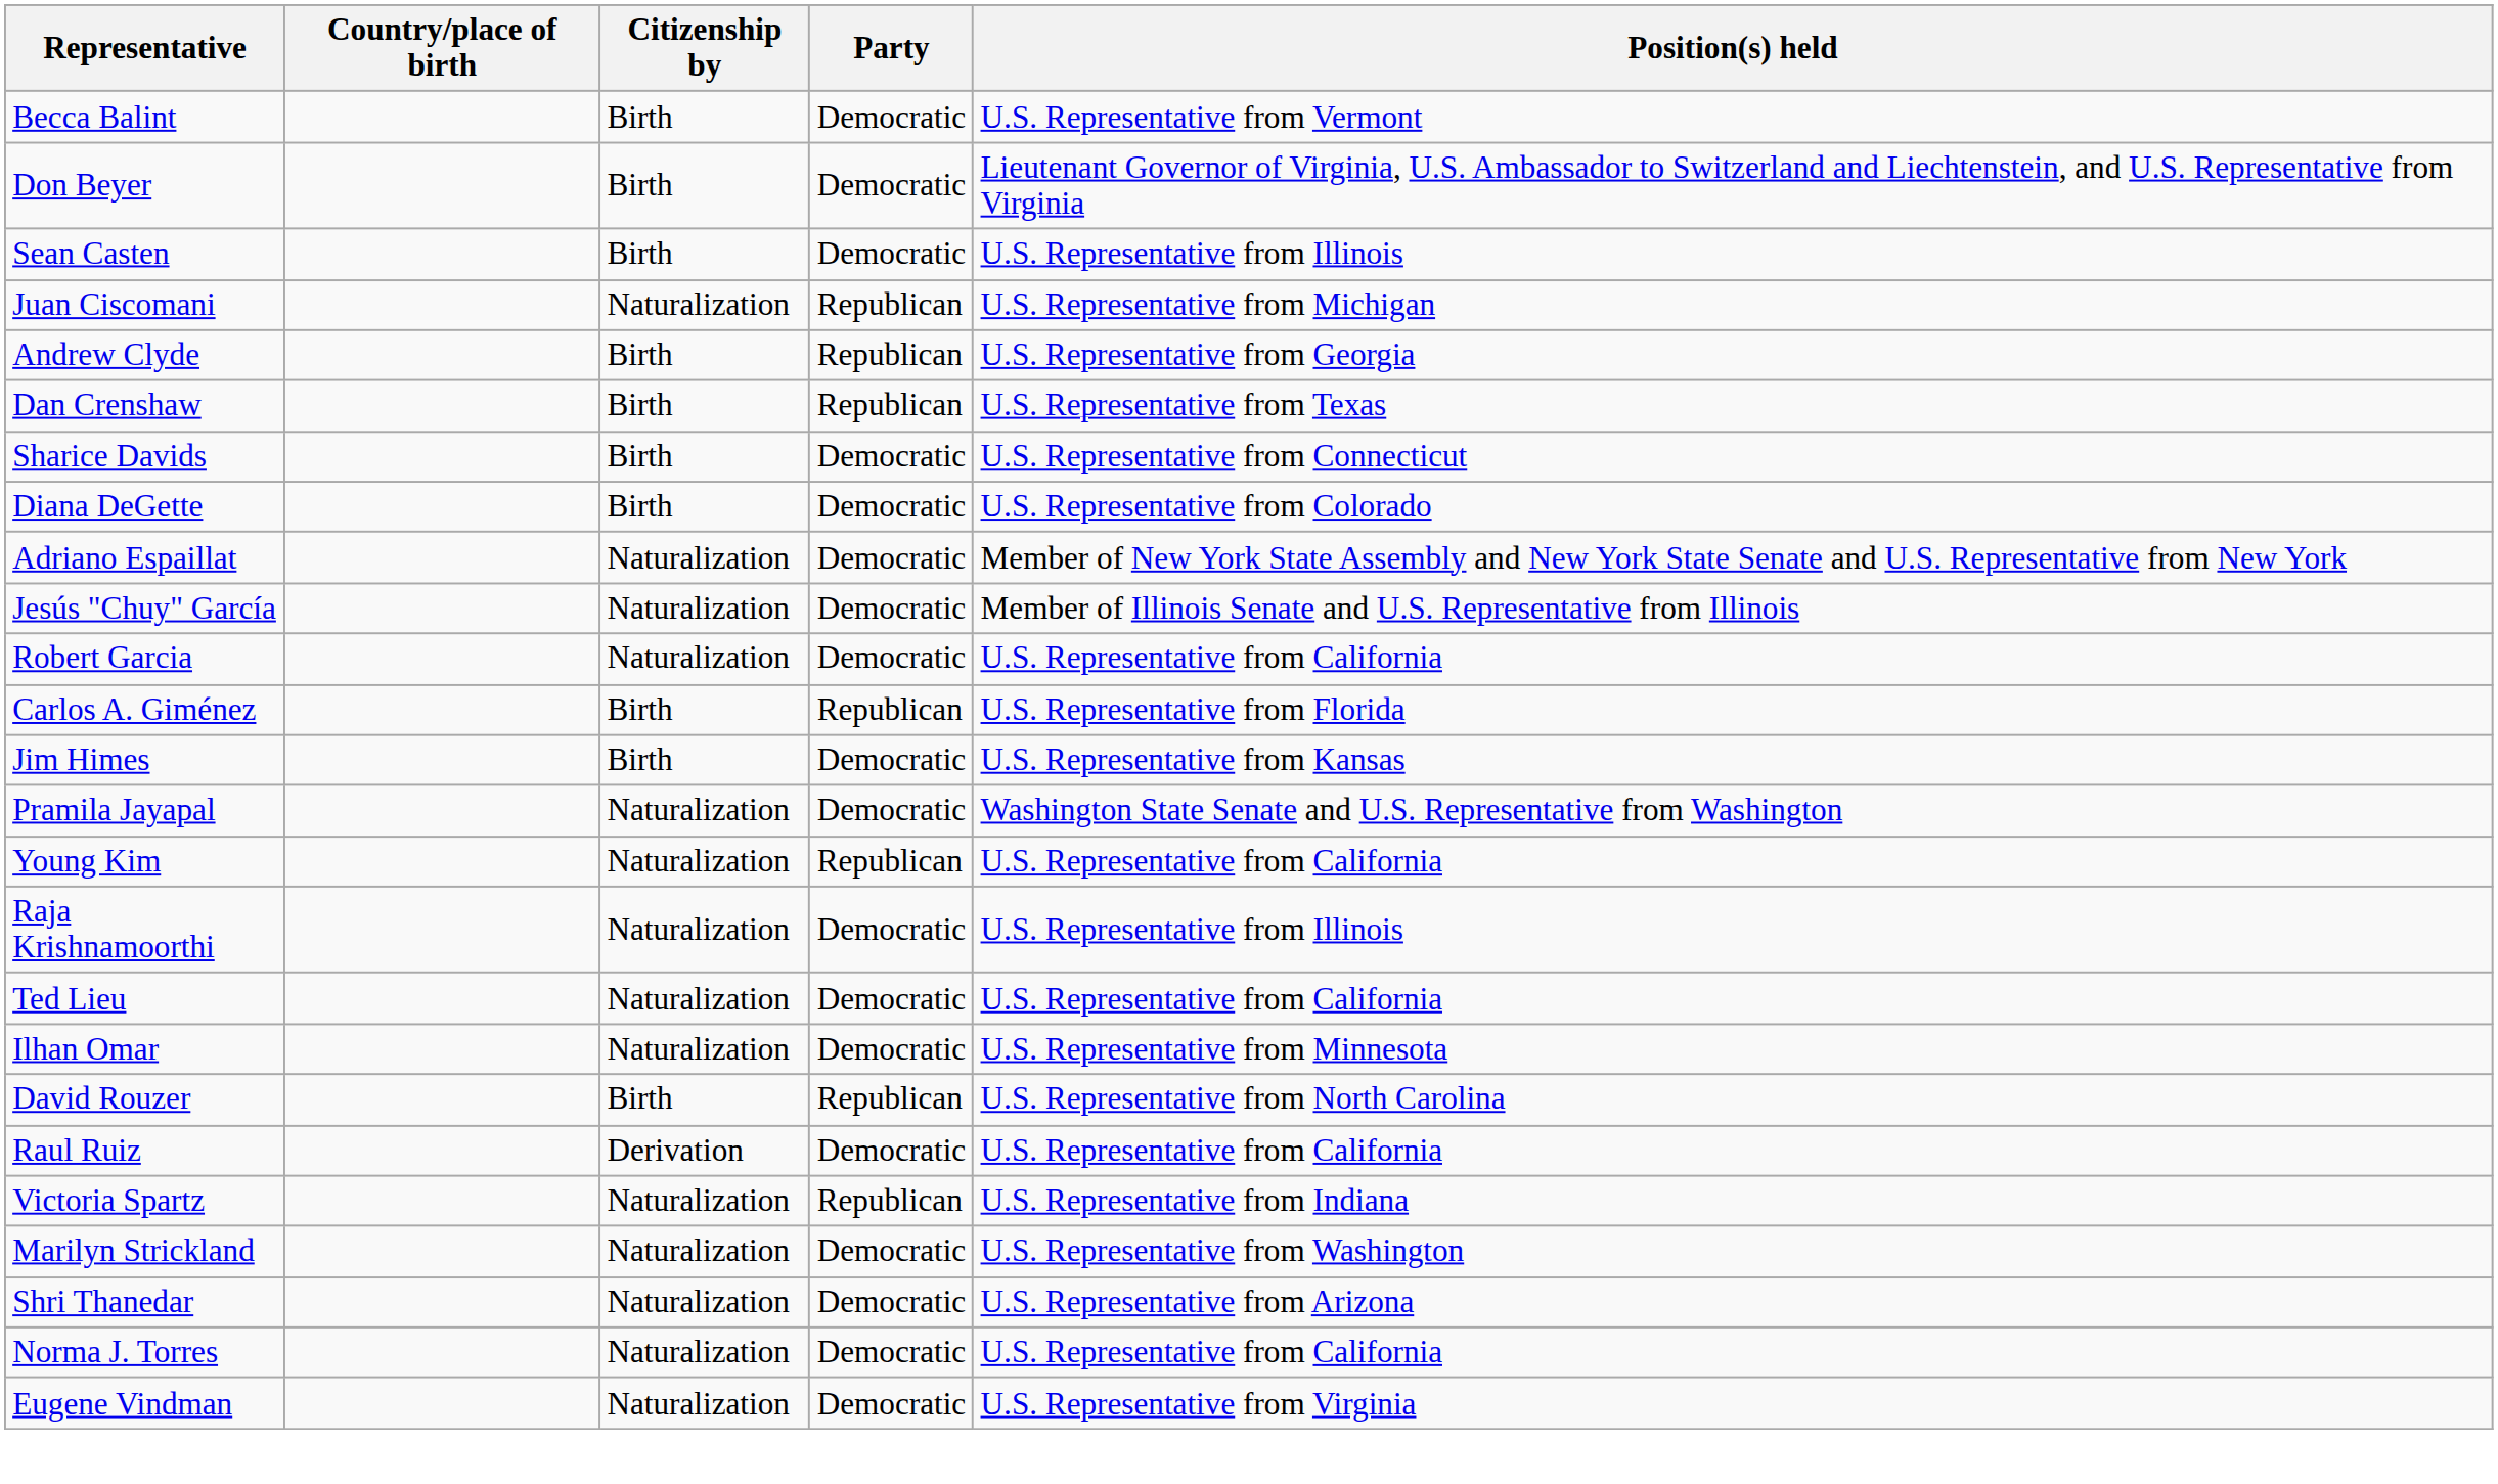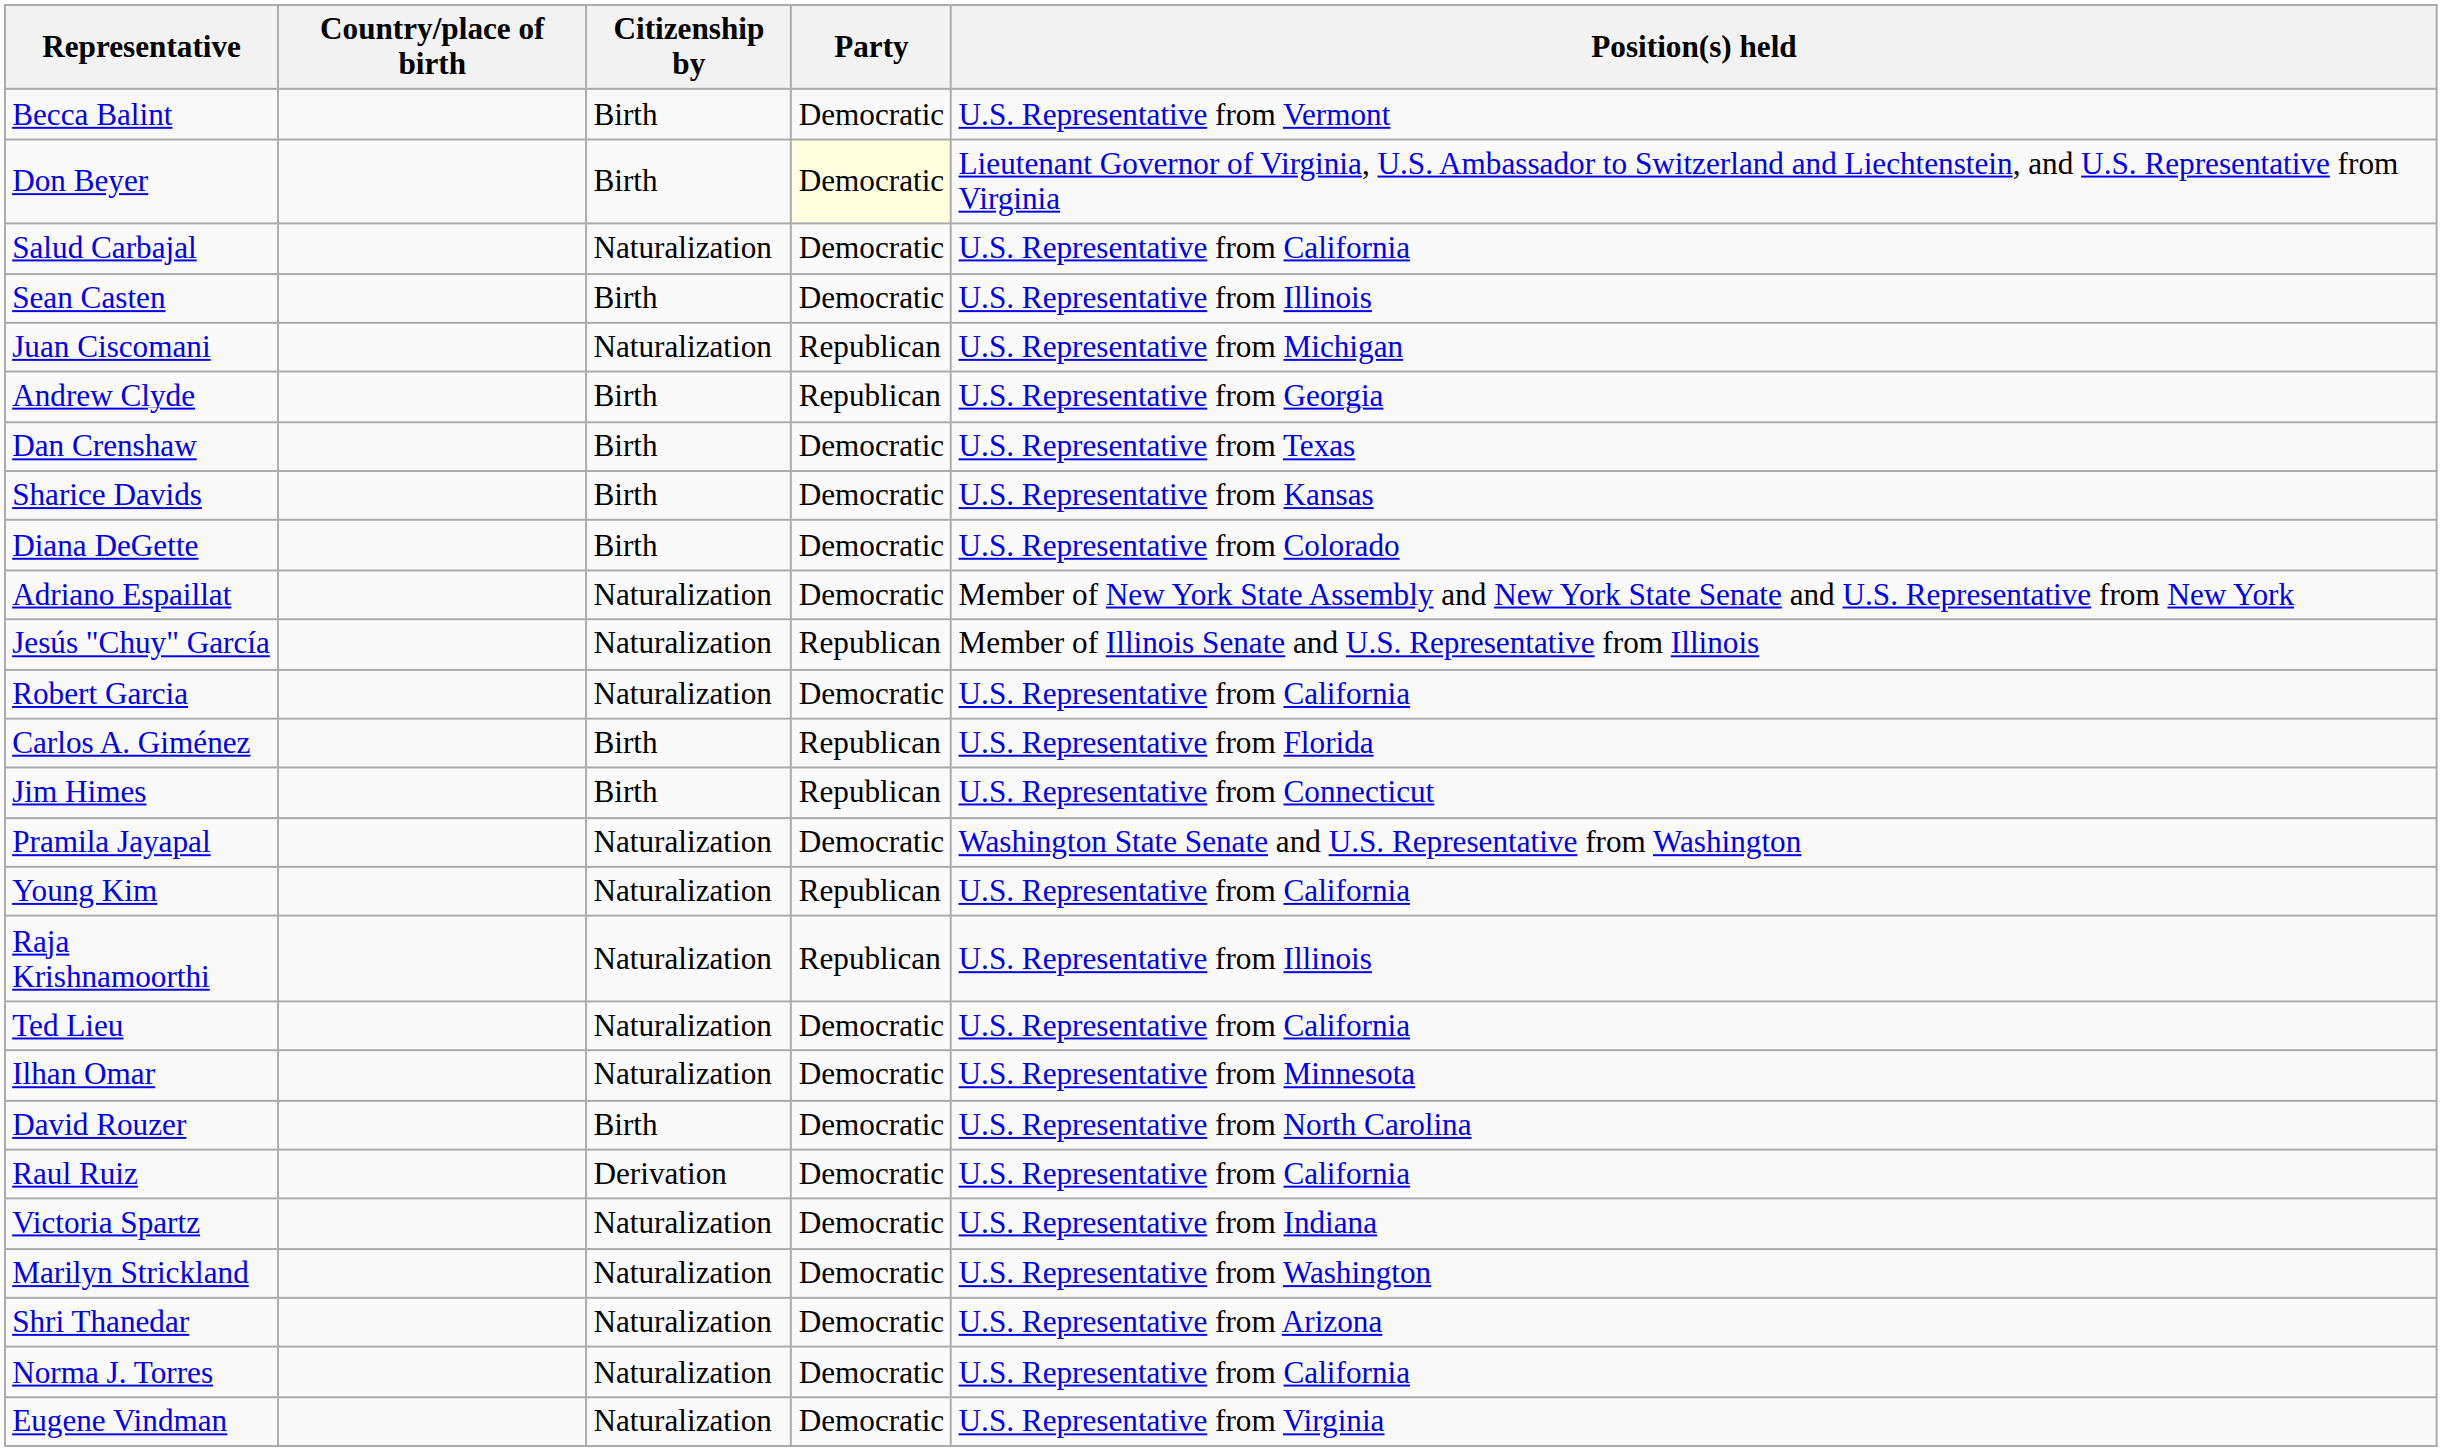Don Beyer | Party: no background -> lightyellow background
+ row: Salud Carbajal | Naturalization | Democratic | U.S. Representative from California
Dan Crenshaw | Party: Republican -> Democratic
Sharice Davids | Position(s) held: U.S. Representative from Connecticut -> U.S. Representative from Kansas
Jesús "Chuy" García | Party: Democratic -> Republican
Jim Himes | Party: Democratic -> Republican
Jim Himes | Position(s) held: U.S. Representative from Kansas -> U.S. Representative from Connecticut
Raja Krishnamoorthi | Party: Democratic -> Republican
David Rouzer | Party: Republican -> Democratic
Victoria Spartz | Party: Republican -> Democratic
